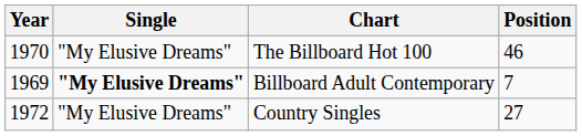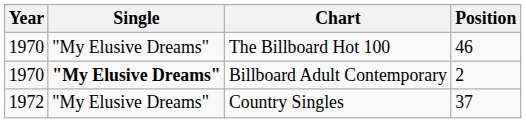Billboard Adult Contemporary | Year: 1969 -> 1970
Billboard Adult Contemporary | Position: 7 -> 2
Country Singles | Position: 27 -> 37
